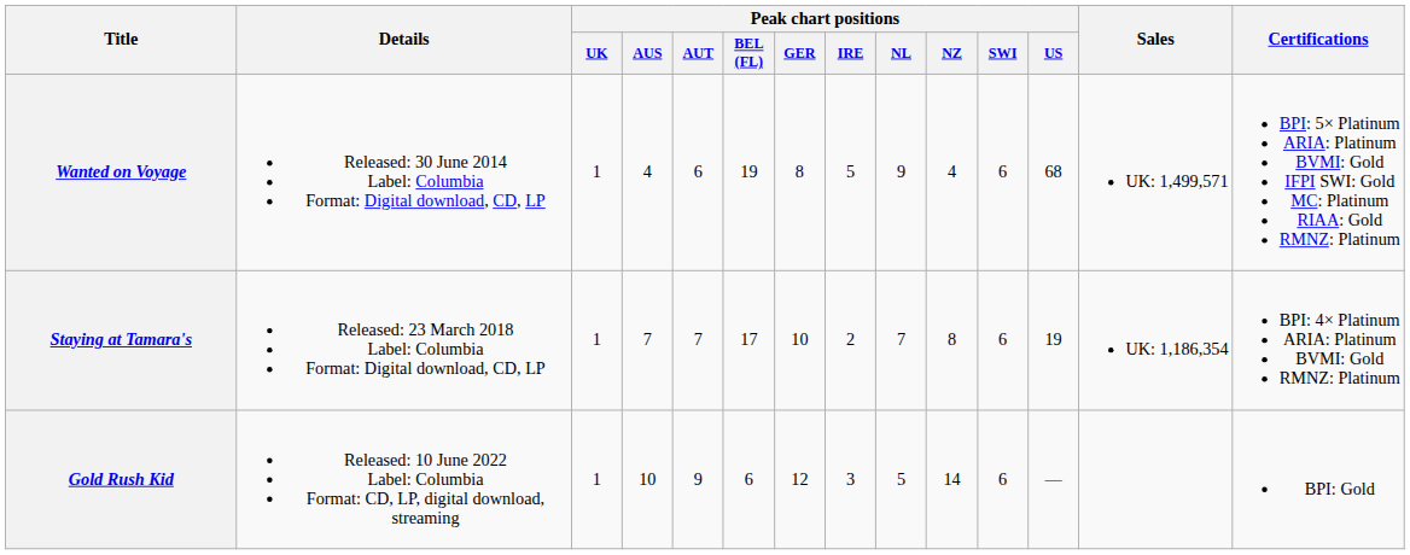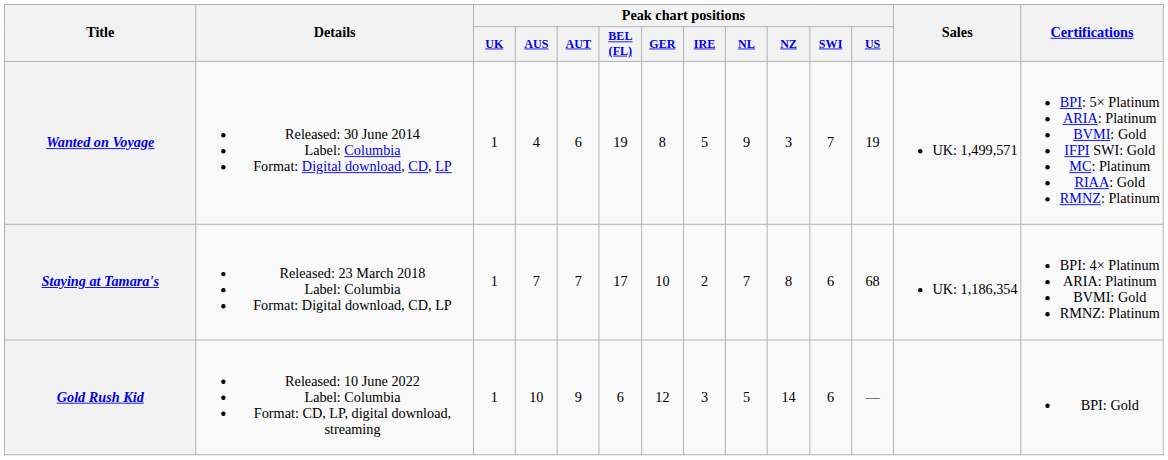Wanted on Voyage | Peak chart positions / NZ: 4 -> 3
Wanted on Voyage | Peak chart positions / SWI: 6 -> 7
Wanted on Voyage | Peak chart positions / US: 68 -> 19
Staying at Tamara's | Peak chart positions / US: 19 -> 68
